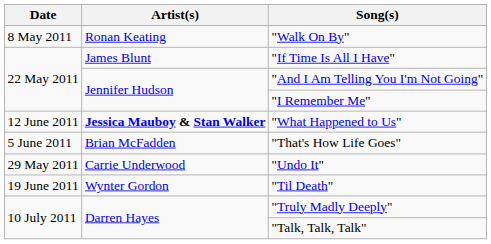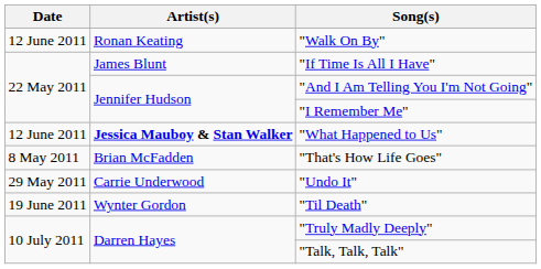"Walk On By" | Date: 8 May 2011 -> 12 June 2011
"That's How Life Goes" | Date: 5 June 2011 -> 8 May 2011
